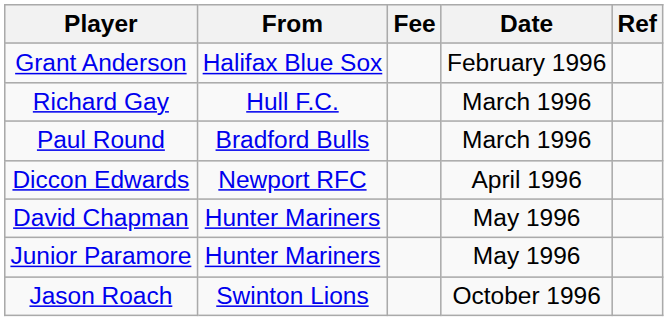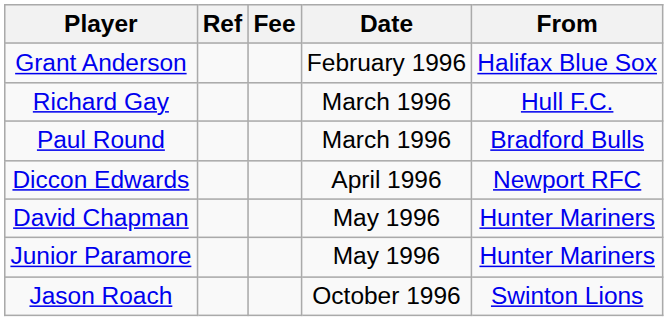columns swapped: From <-> Ref
